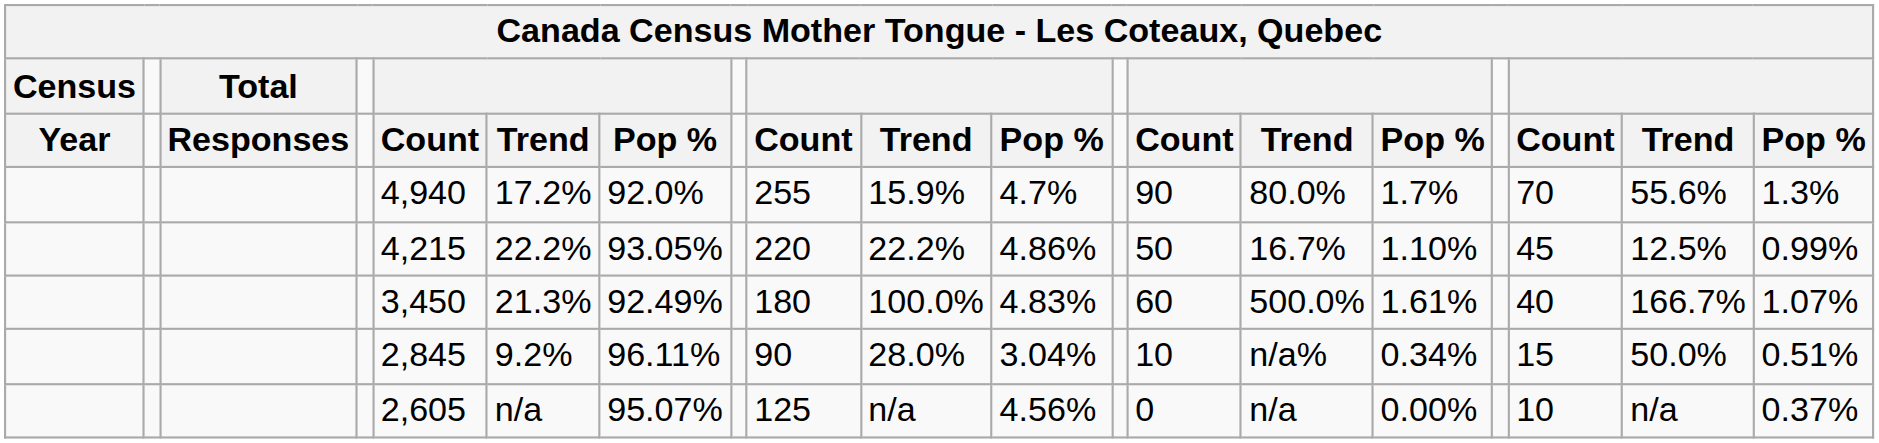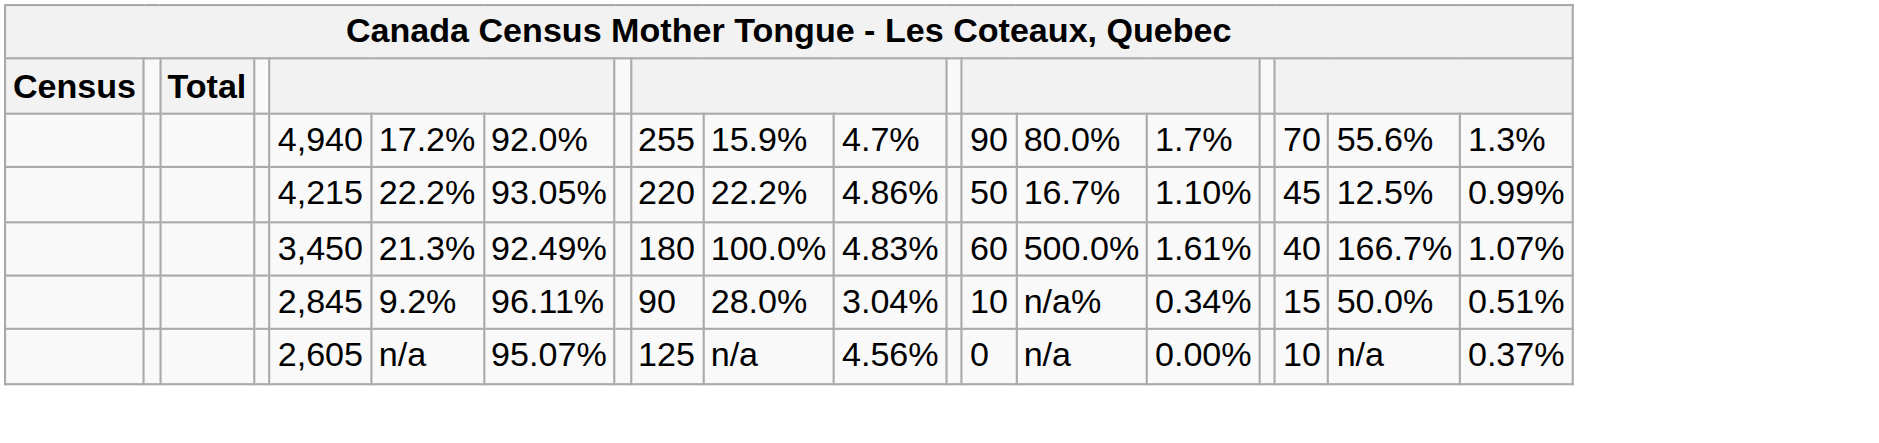- row: Year | Responses | Count | Trend | Pop % | Count | Trend | Pop % | Count | Trend | Pop % | Count | Trend | Pop %
